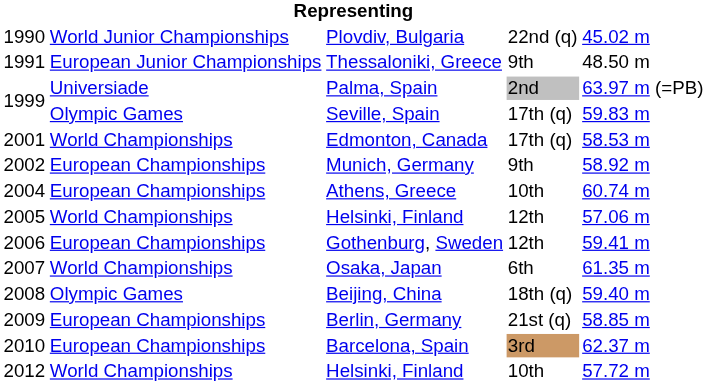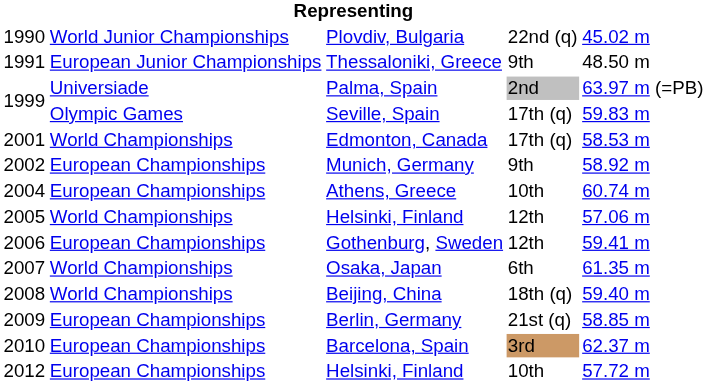Beijing, China | column 2: Olympic Games -> World Championships
2012 / Helsinki, Finland | column 2: World Championships -> European Championships
